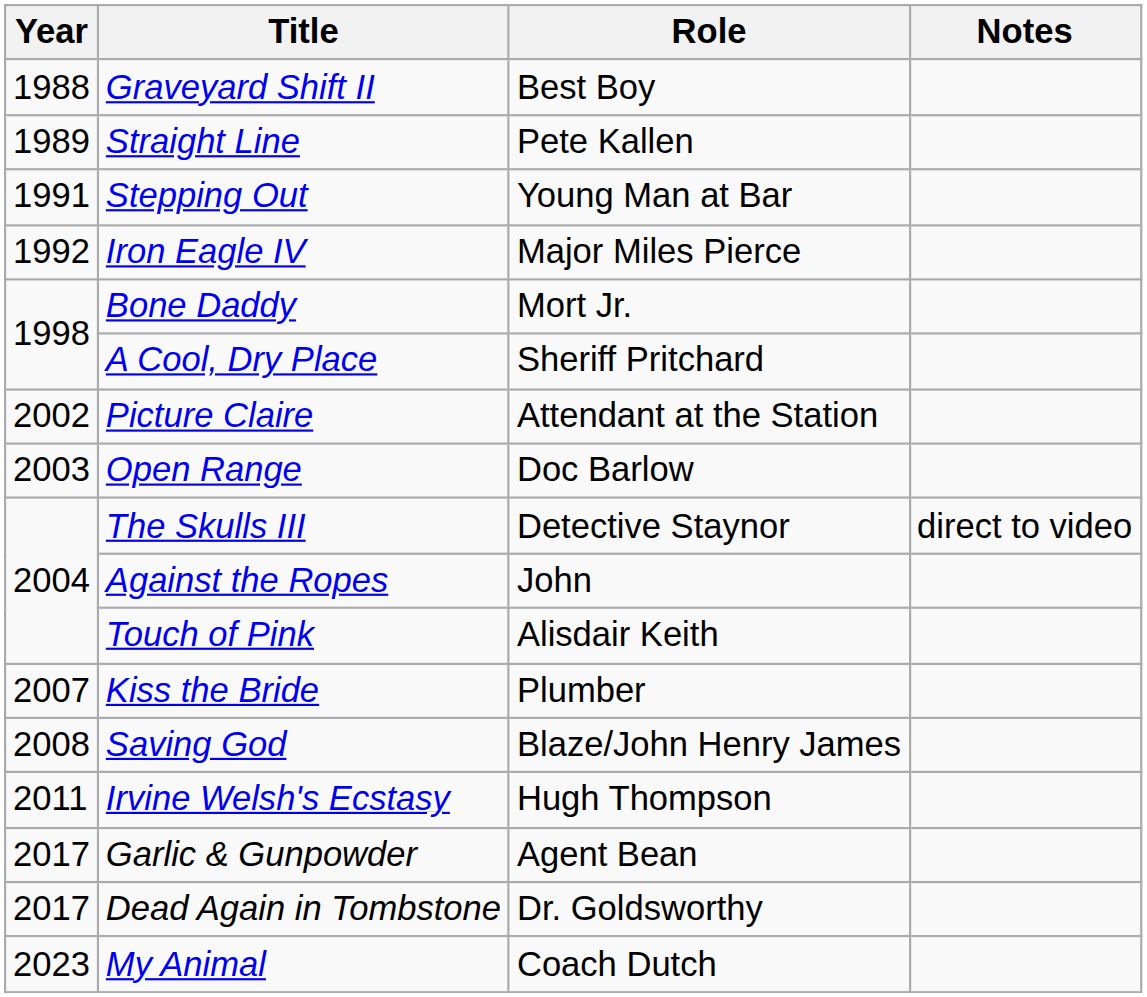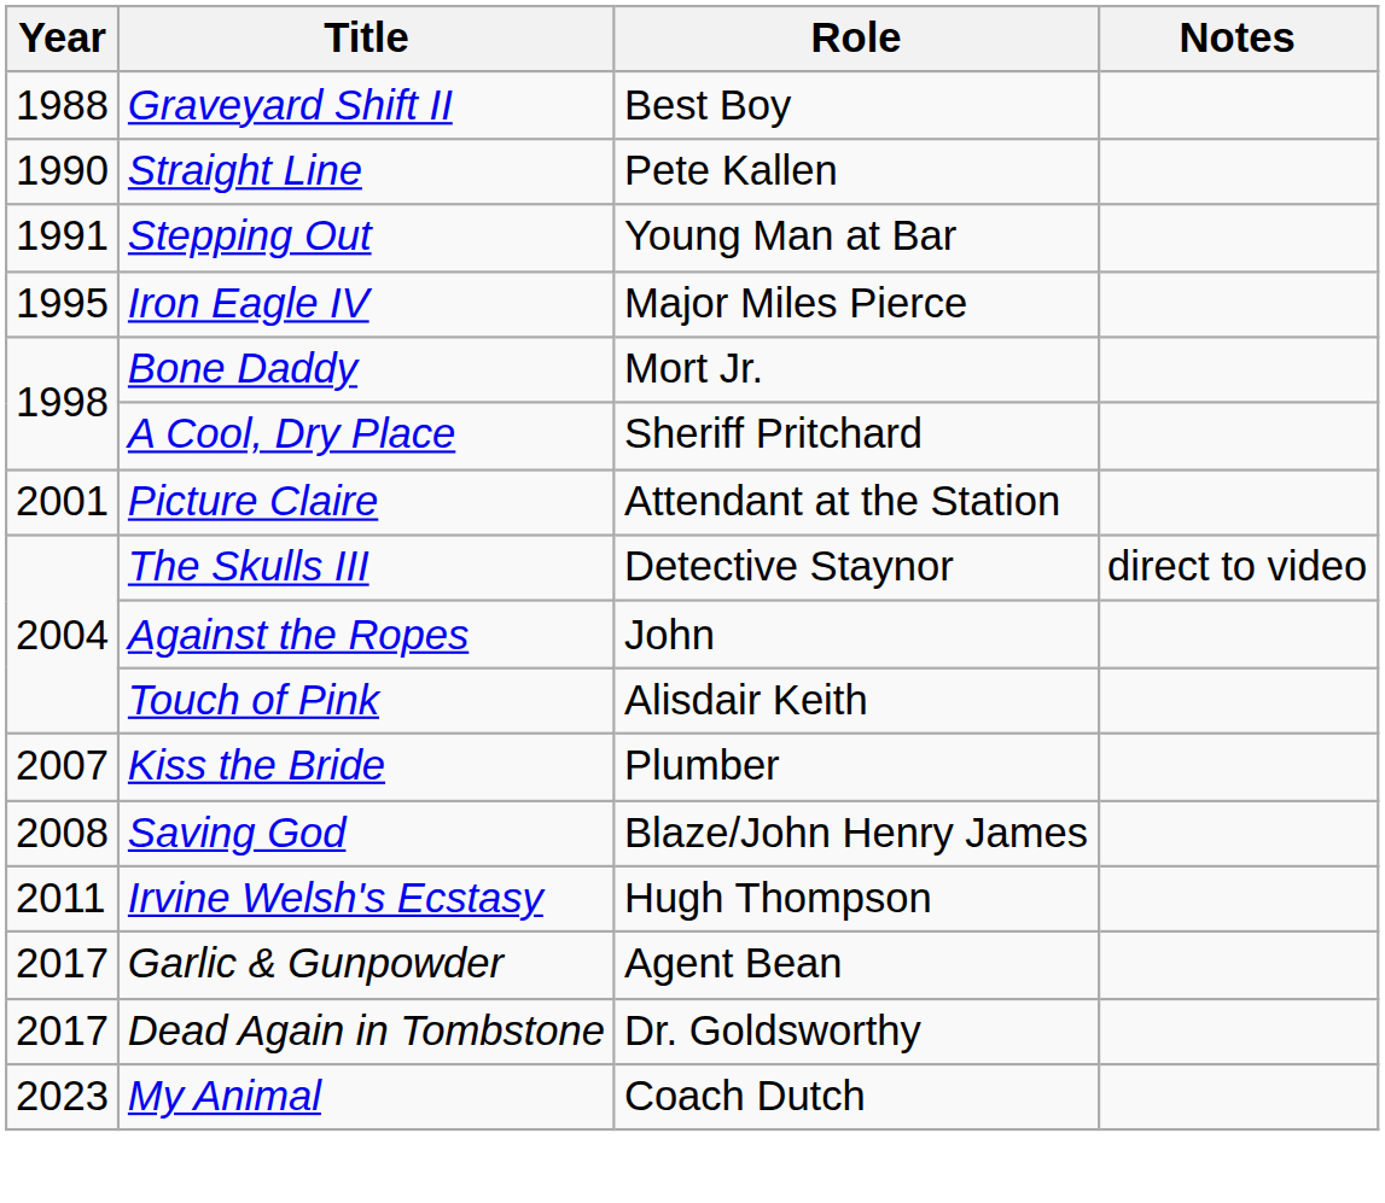Straight Line | Year: 1989 -> 1990
Iron Eagle IV | Year: 1992 -> 1995
Picture Claire | Year: 2002 -> 2001
- row: 2003 | Open Range | Doc Barlow
